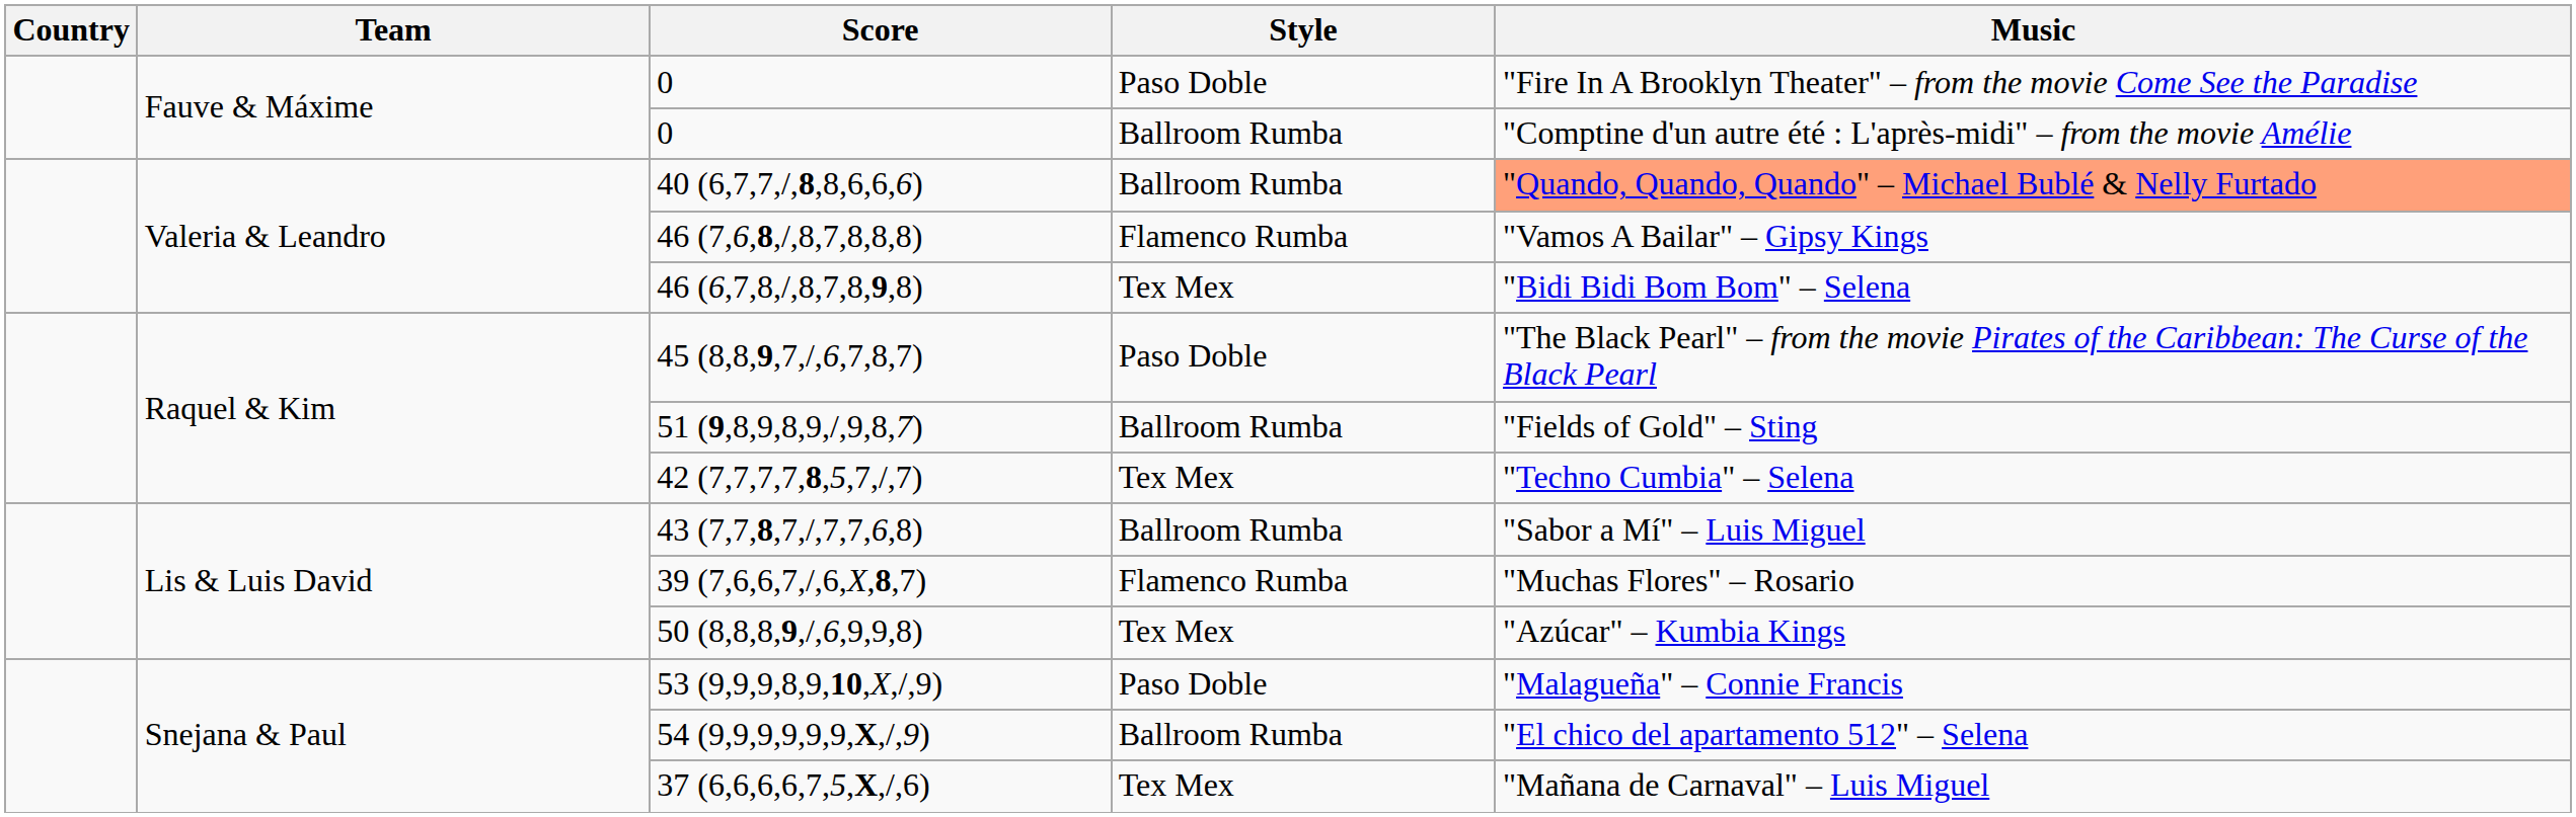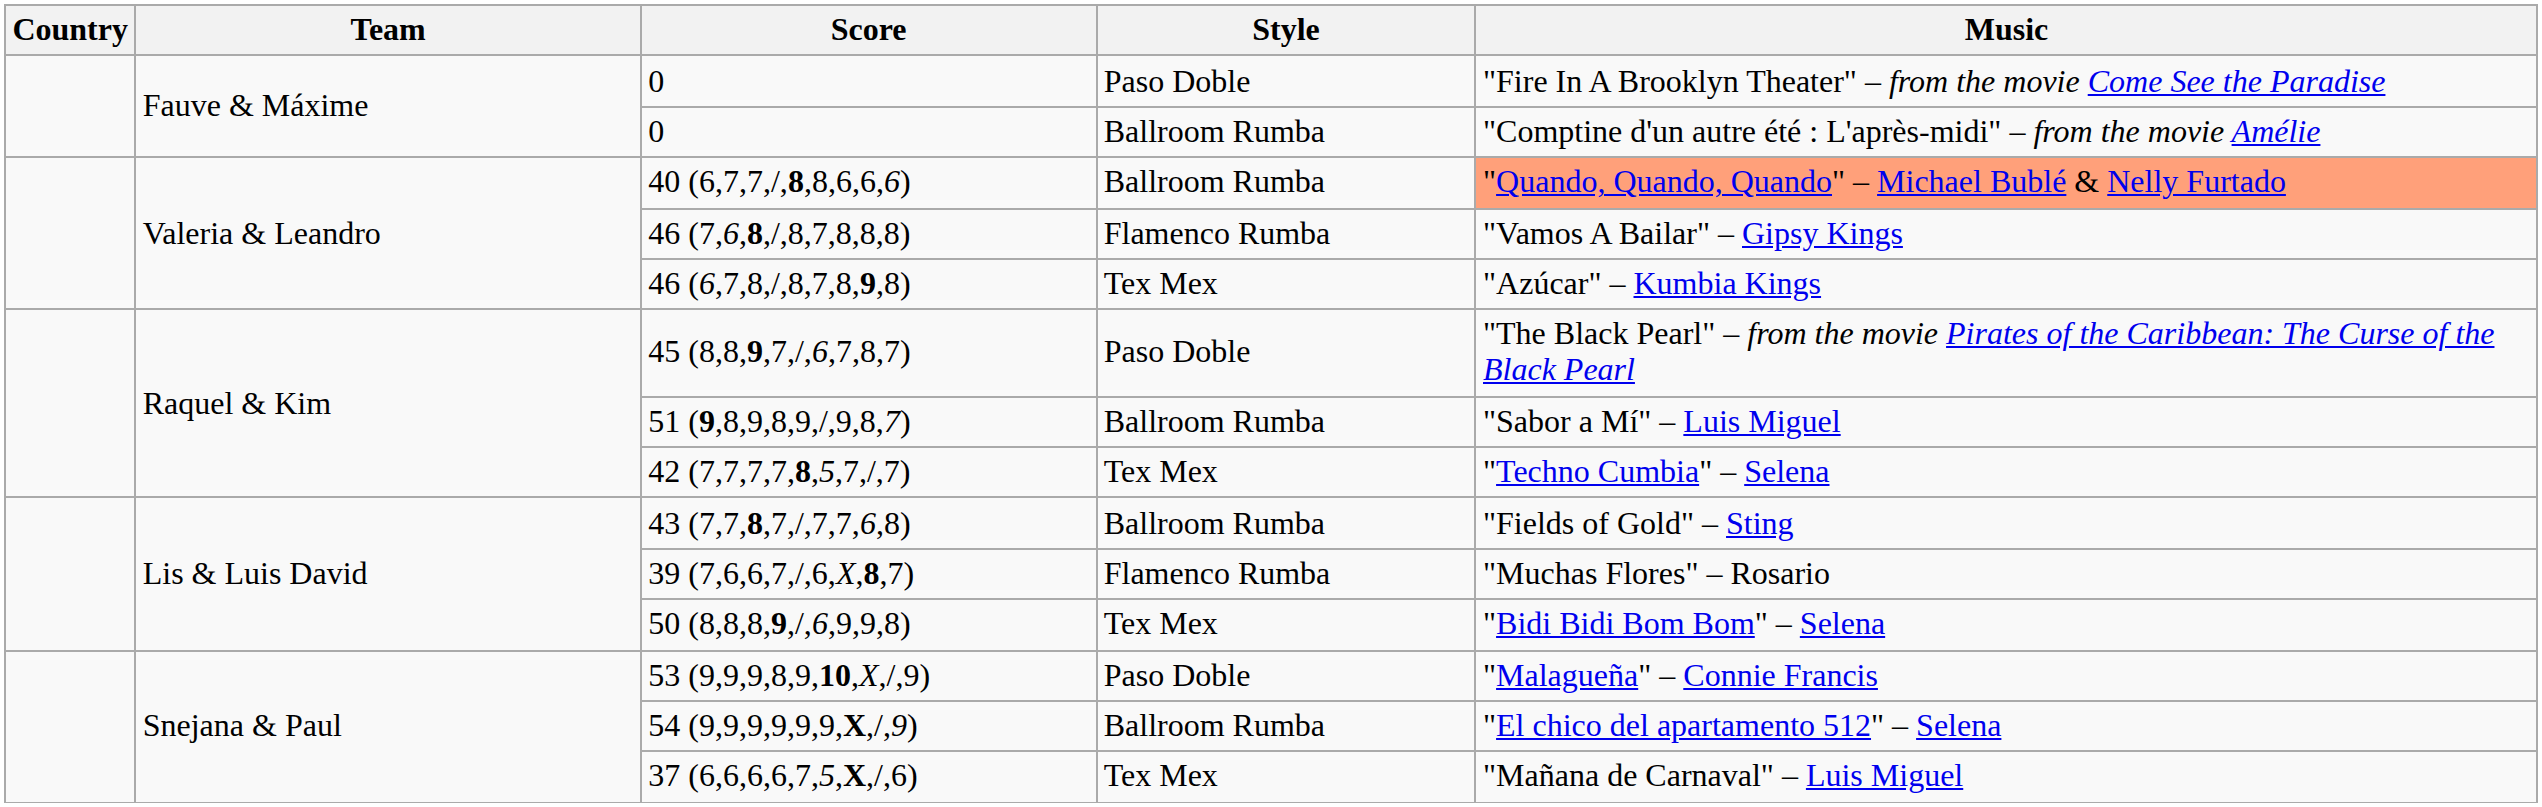46 (6,7,8,/,8,7,8,9,8) | Music: "Bidi Bidi Bom Bom" – Selena -> "Azúcar" – Kumbia Kings
51 (9,8,9,8,9,/,9,8,7) | Music: "Fields of Gold" – Sting -> "Sabor a Mí" – Luis Miguel
43 (7,7,8,7,/,7,7,6,8) | Music: "Sabor a Mí" – Luis Miguel -> "Fields of Gold" – Sting
50 (8,8,8,9,/,6,9,9,8) | Music: "Azúcar" – Kumbia Kings -> "Bidi Bidi Bom Bom" – Selena
